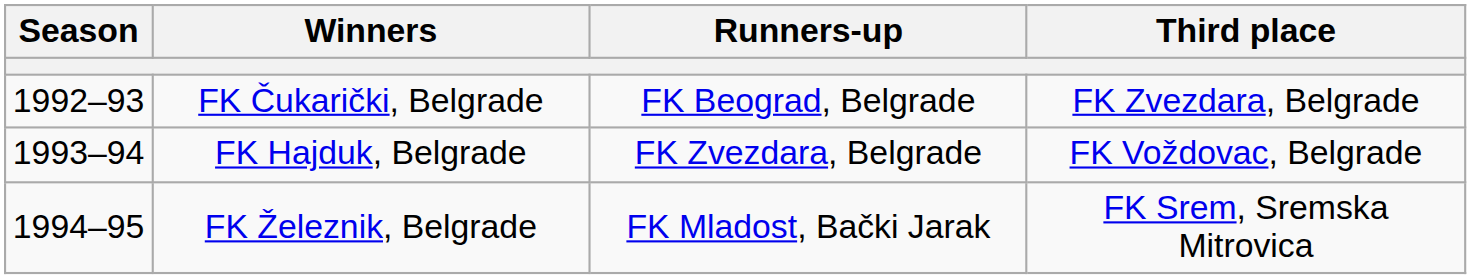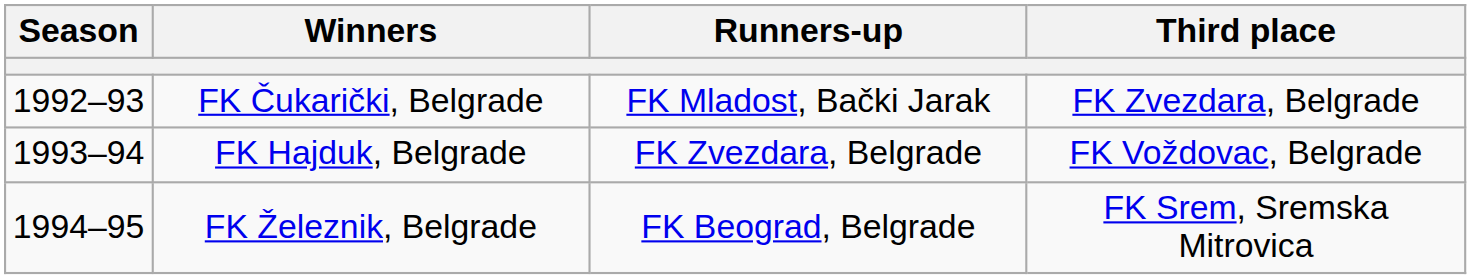FK Čukarički, Belgrade | Runners-up: FK Beograd, Belgrade -> FK Mladost, Bački Jarak
FK Železnik, Belgrade | Runners-up: FK Mladost, Bački Jarak -> FK Beograd, Belgrade
